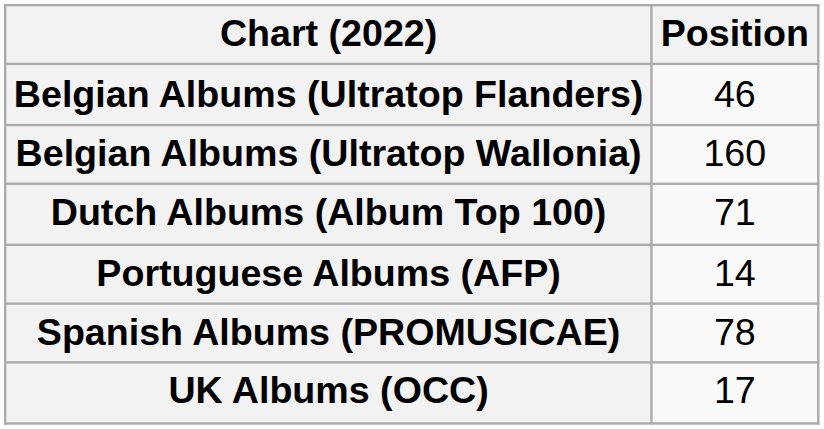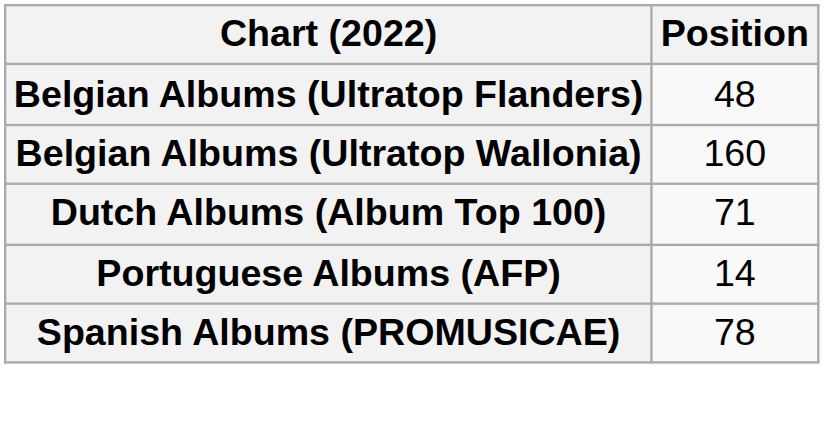Belgian Albums (Ultratop Flanders) | Position: 46 -> 48
- row: UK Albums (OCC) | 17
